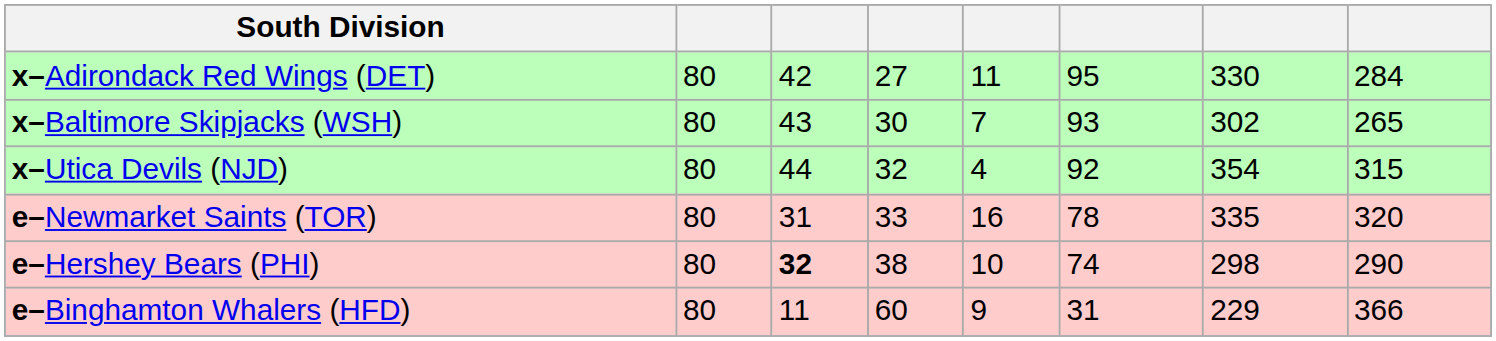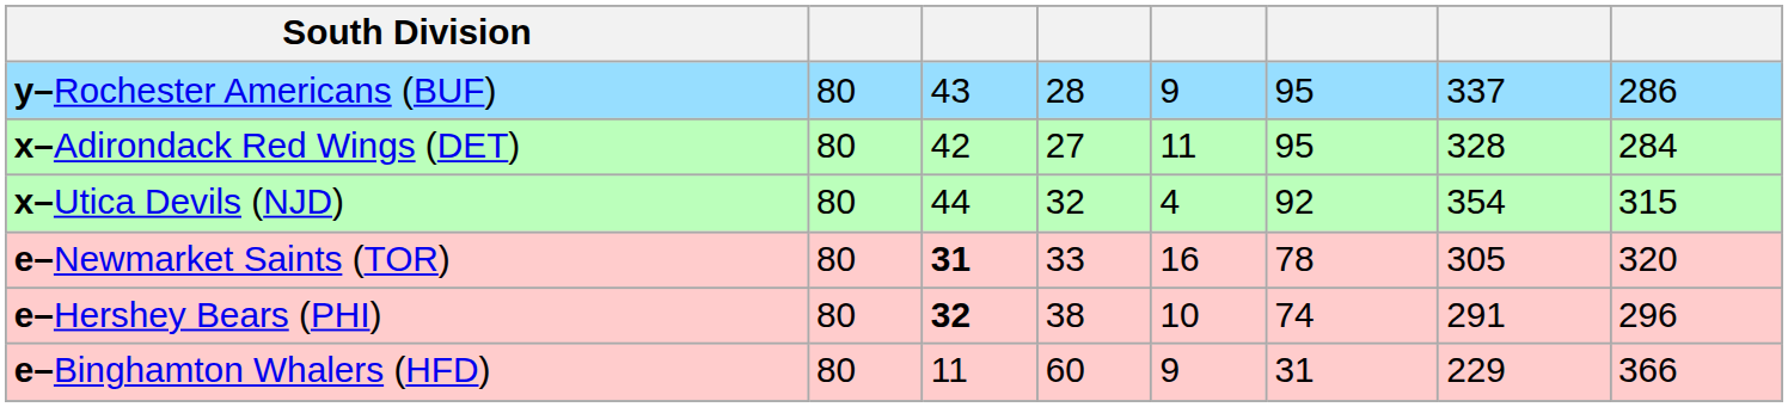+ row: y–Rochester Americans (BUF) | 80 | 43 | 28 | 9 | 95 | 337 | 286
x–Adirondack Red Wings (DET) | column 7: 330 -> 328
- row: x–Baltimore Skipjacks (WSH) | 80 | 43 | 30 | 7 | 93 | 302 | 265
e–Newmarket Saints (TOR) | column 3: normal -> bold
e–Newmarket Saints (TOR) | column 7: 335 -> 305
e–Hershey Bears (PHI) | column 7: 298 -> 291
e–Hershey Bears (PHI) | column 8: 290 -> 296
